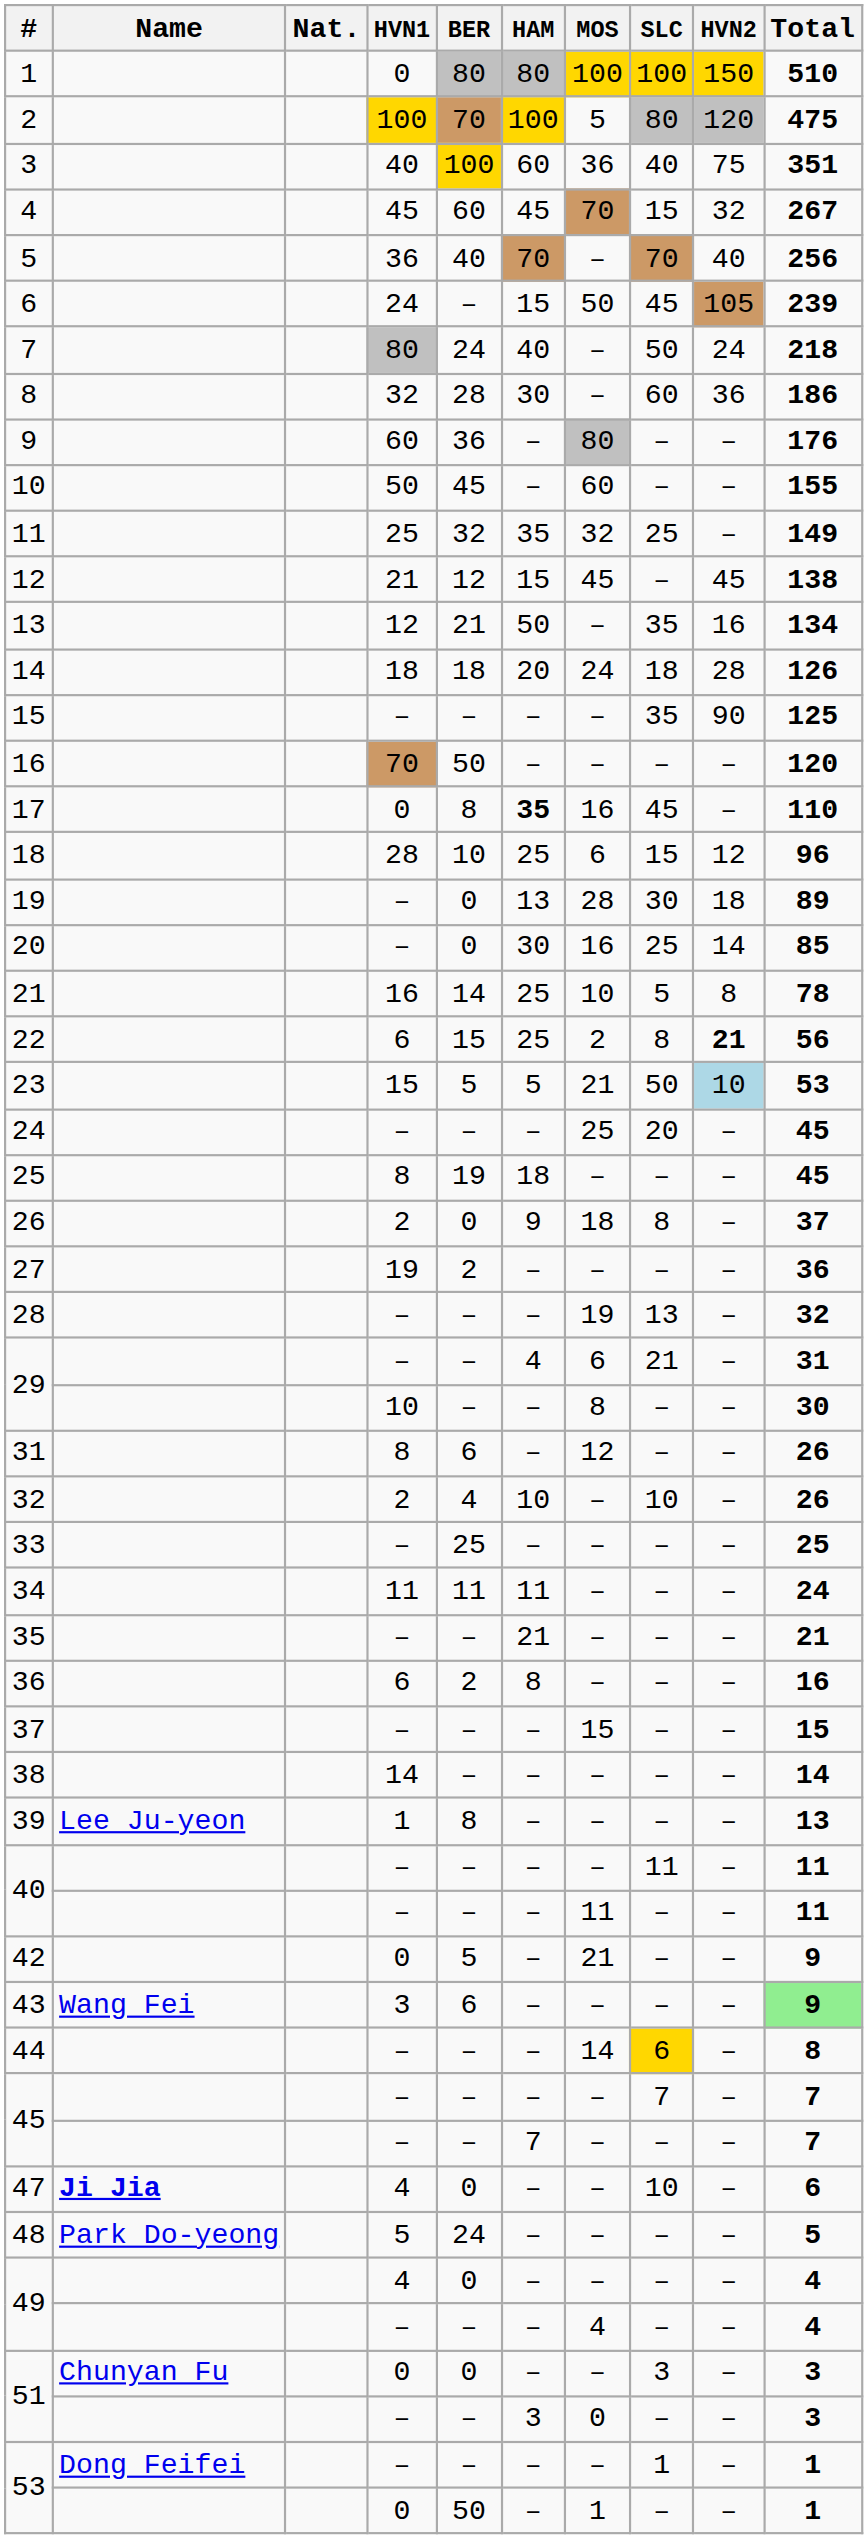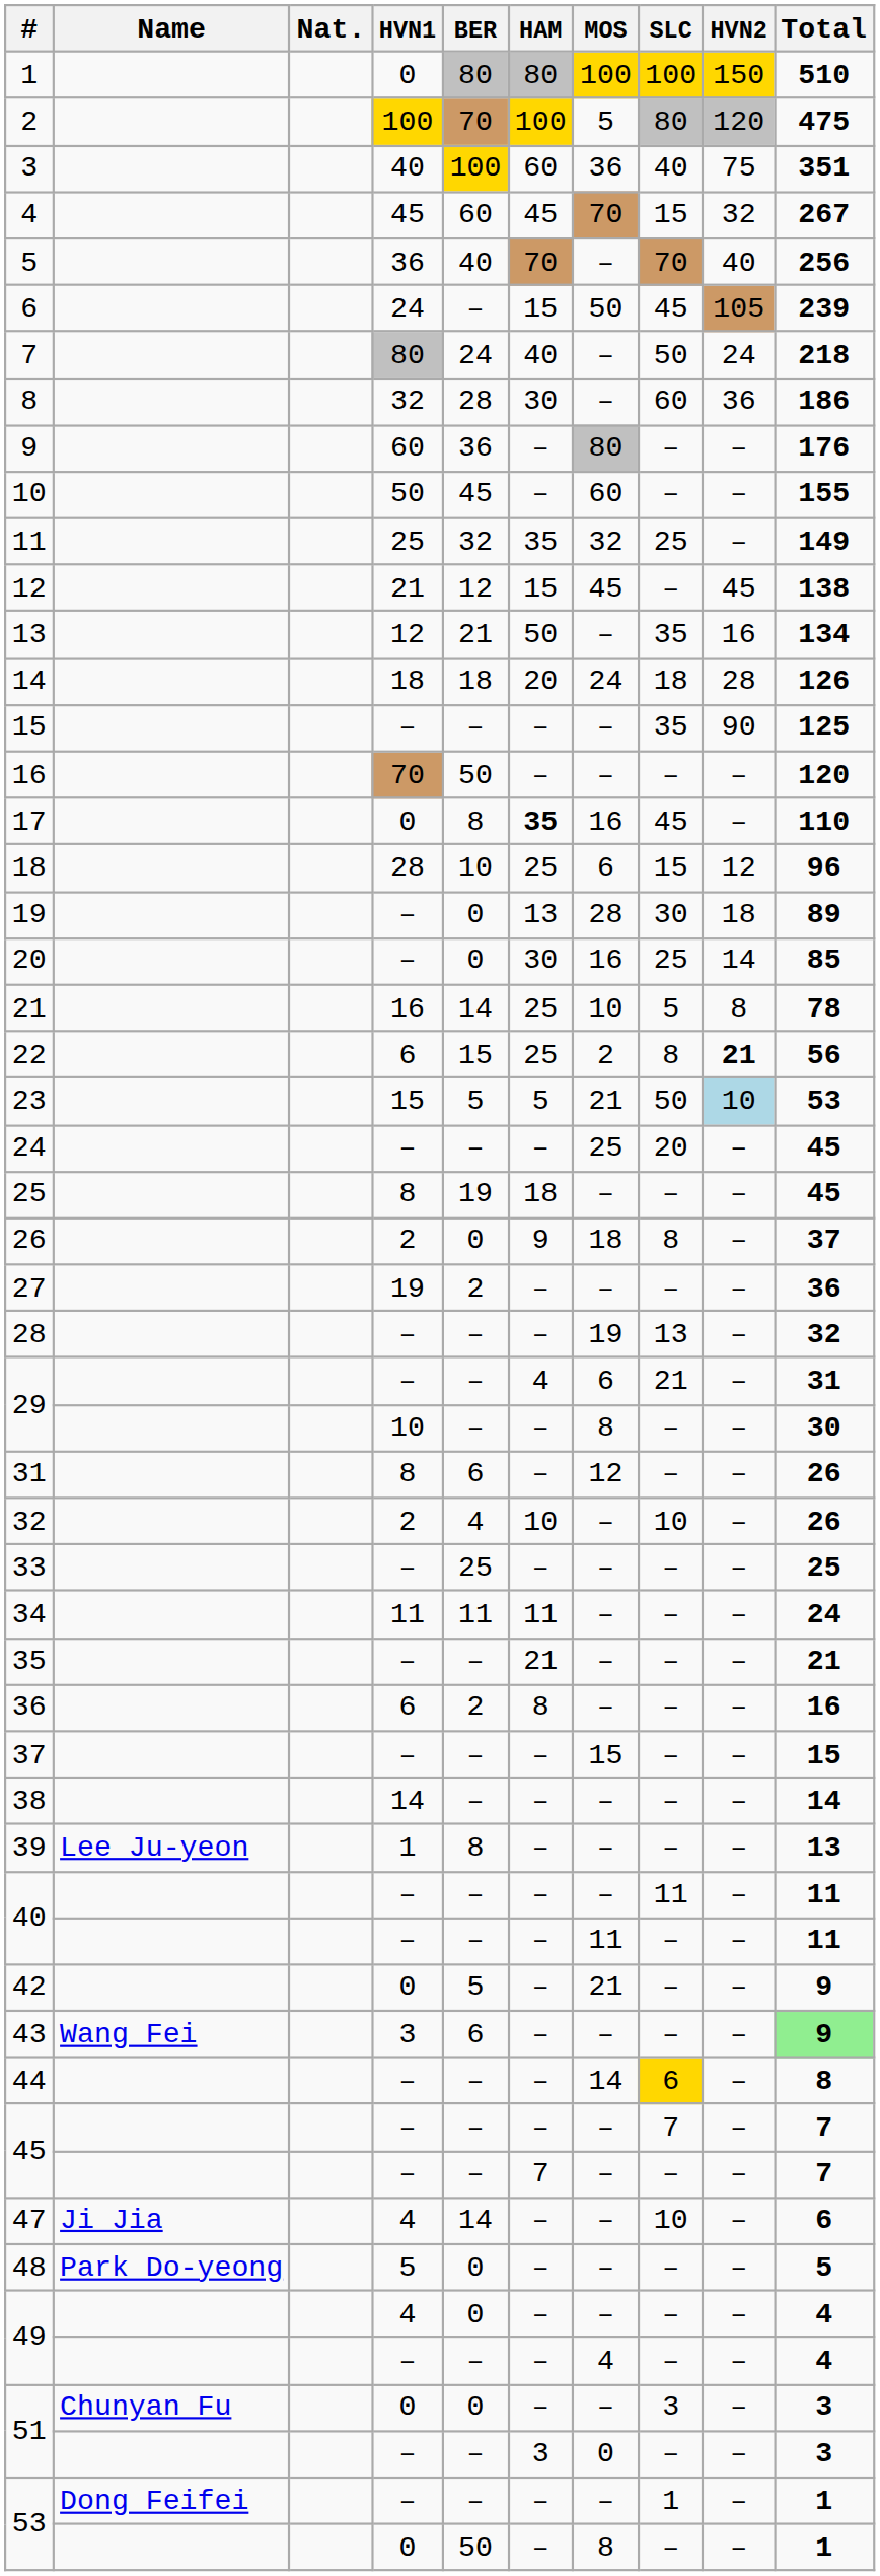47 | Name: bold -> normal
47 | BER: 0 -> 14
48 | BER: 24 -> 0
53 / 0 | MOS: 1 -> 8
